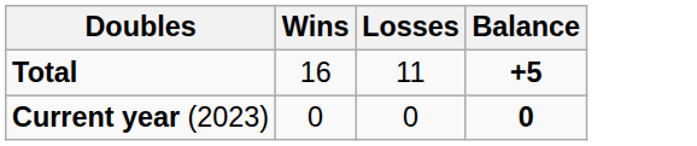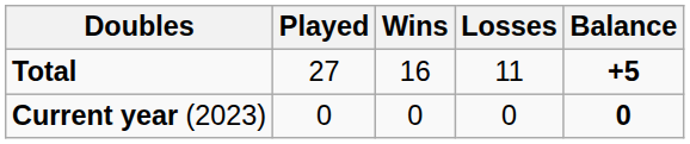+ column: Played | 27 | 0
